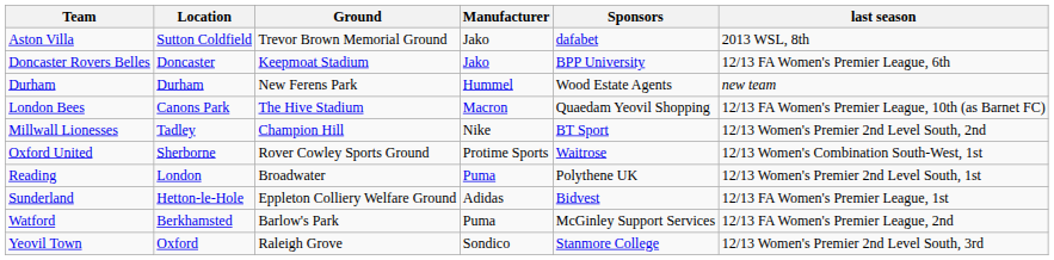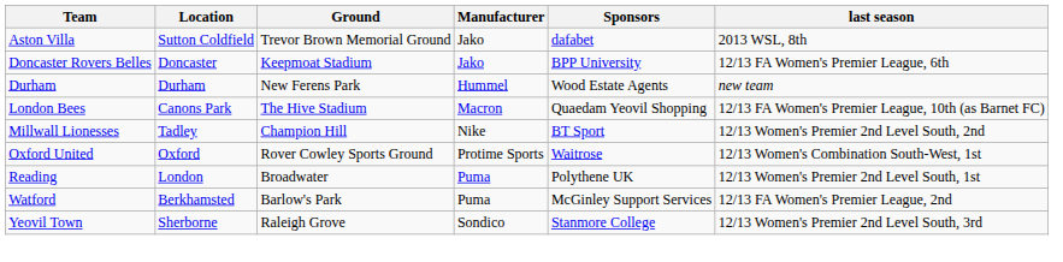Oxford United | Location: Sherborne -> Oxford
- row: Sunderland | Hetton-le-Hole | Eppleton Colliery Welfare Ground | Adidas | Bidvest | 12/13 FA Women's Premier League, 1st
Yeovil Town | Location: Oxford -> Sherborne
